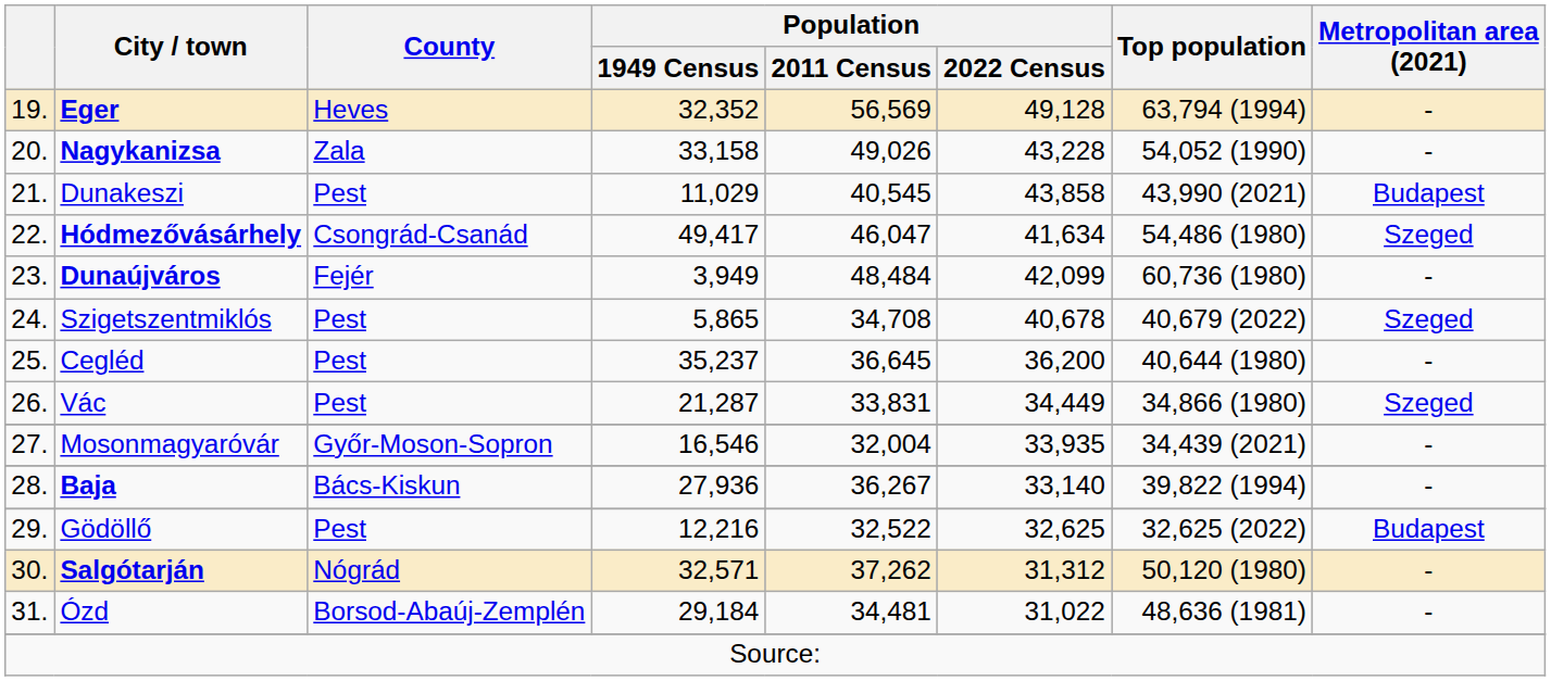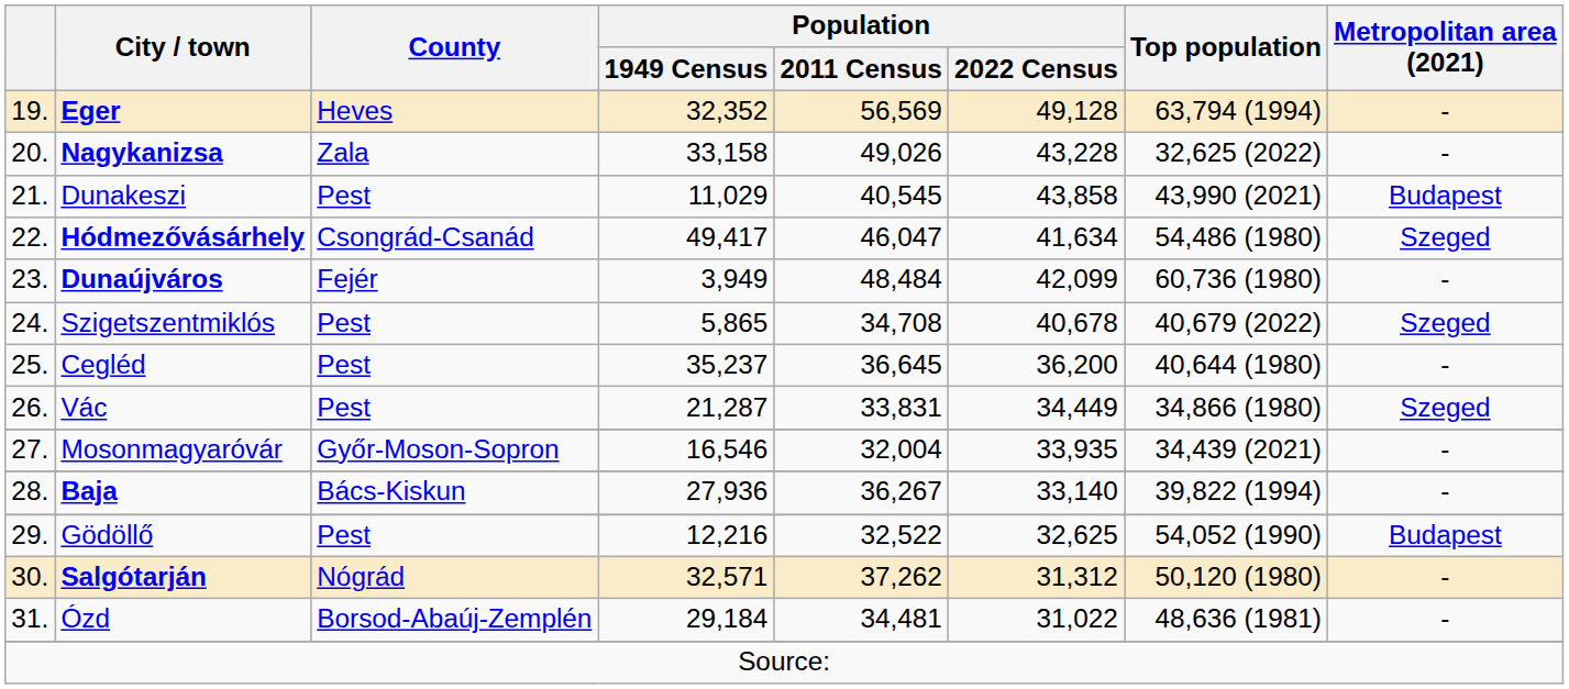Nagykanizsa | Top population: 54,052 (1990) -> 32,625 (2022)
Gödöllő | Top population: 32,625 (2022) -> 54,052 (1990)
